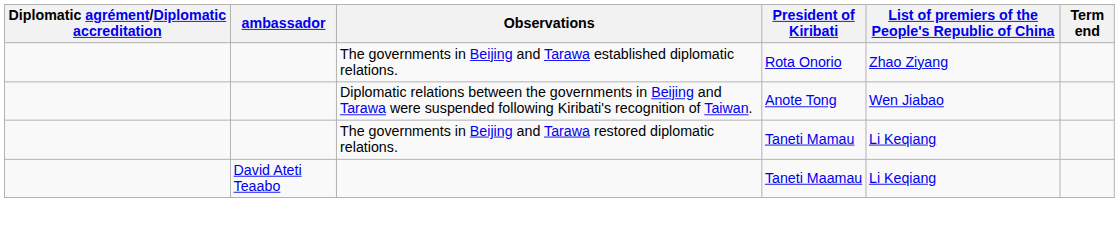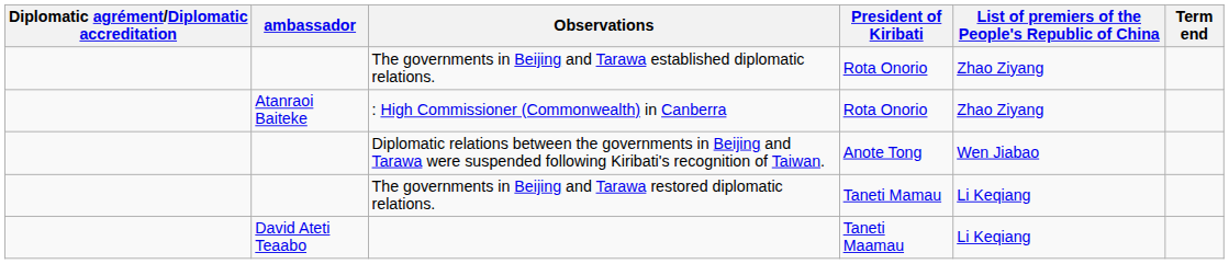+ row: Atanraoi Baiteke | : High Commissioner (Commonwealth) in Canberra | Rota Onorio | Zhao Ziyang
